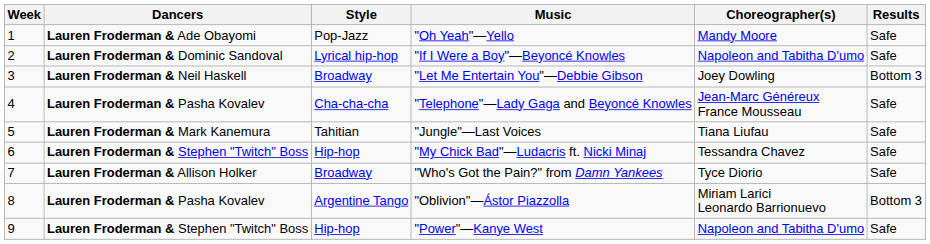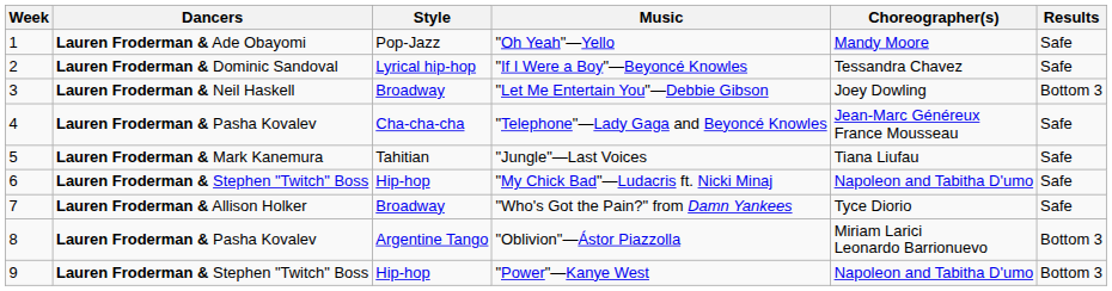"If I Were a Boy"—Beyoncé Knowles | Choreographer(s): Napoleon and Tabitha D'umo -> Tessandra Chavez
"My Chick Bad"—Ludacris ft. Nicki Minaj | Choreographer(s): Tessandra Chavez -> Napoleon and Tabitha D'umo
"Power"—Kanye West | Results: Safe -> Bottom 3
